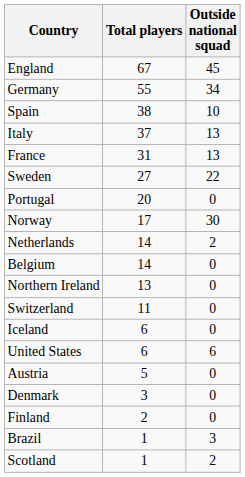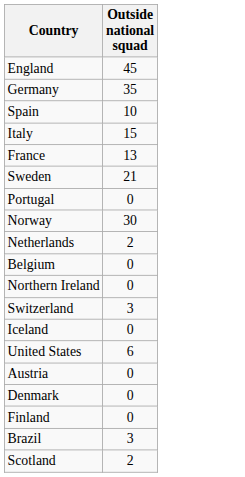- column: Total players | 67 | 55 | 38 | 37 | 31 | 27 | 20 | 17 | 14 | 14 | 13 | 11 | 6 | 6 | 5 | 3 | 2 | 1 | 1
Germany | Outside national squad: 34 -> 35
Italy | Outside national squad: 13 -> 15
Sweden | Outside national squad: 22 -> 21
Switzerland | Outside national squad: 0 -> 3
